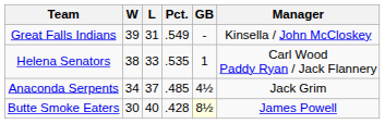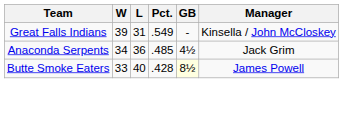- row: Helena Senators | 38 | 33 | .535 | 1 | Carl Wood Paddy Ryan / Jack Flannery
Anaconda Serpents | L: 37 -> 36
Butte Smoke Eaters | W: 30 -> 33
